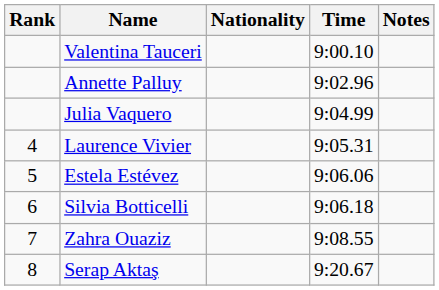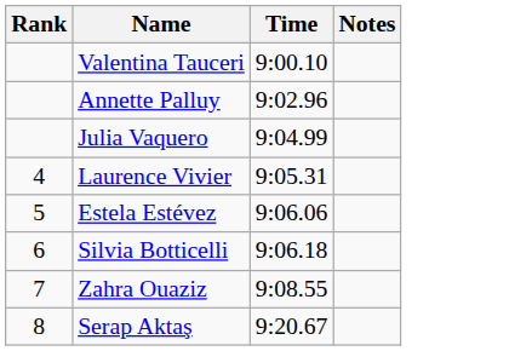- column: Nationality
